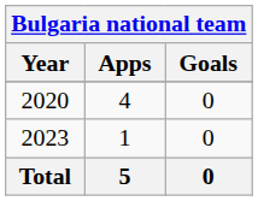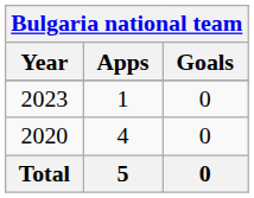rows swapped: 2020 <-> 2023
